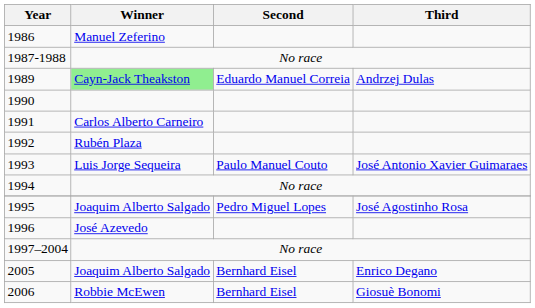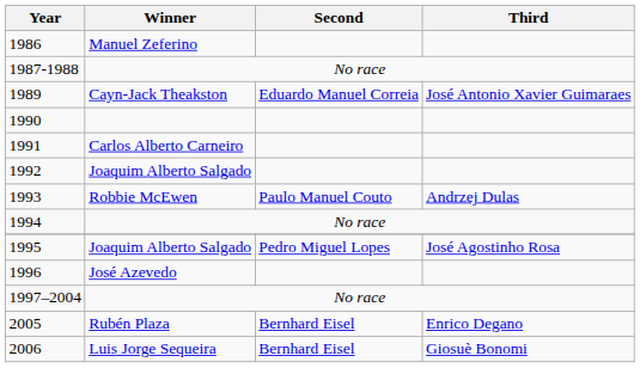1989 | Winner: lightgreen background -> no background
1989 | Third: Andrzej Dulas -> José Antonio Xavier Guimaraes
1992 | Winner: Rubén Plaza -> Joaquim Alberto Salgado
1993 | Winner: Luis Jorge Sequeira -> Robbie McEwen
1993 | Third: José Antonio Xavier Guimaraes -> Andrzej Dulas
2005 | Winner: Joaquim Alberto Salgado -> Rubén Plaza
2006 | Winner: Robbie McEwen -> Luis Jorge Sequeira
